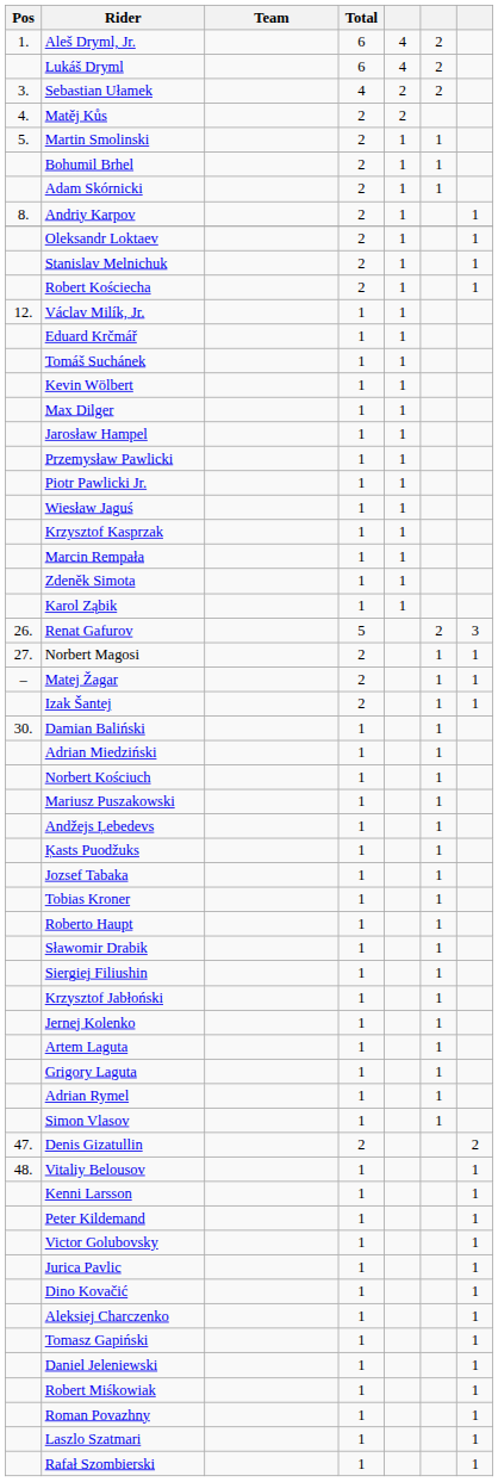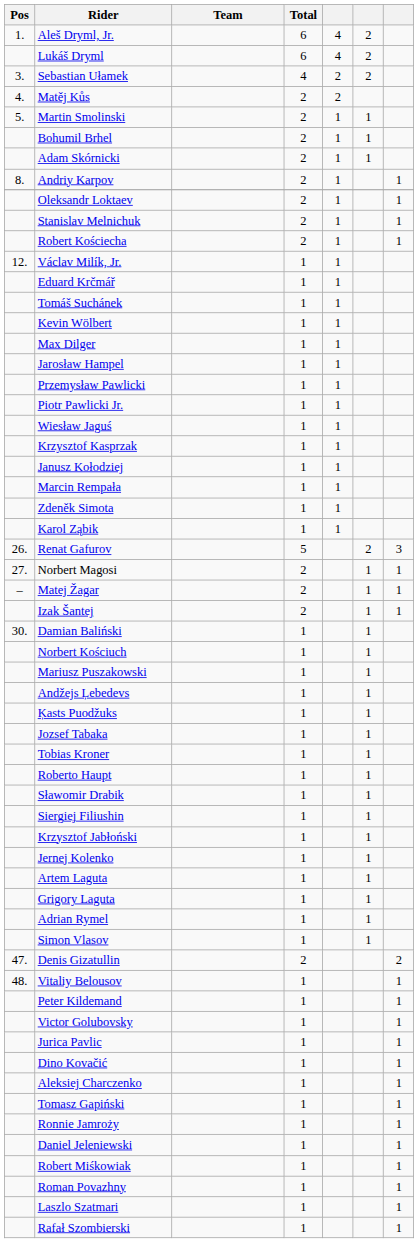+ row: Janusz Kołodziej | 1 | 1
- row: Adrian Miedziński | 1 | 1
- row: Kenni Larsson | 1 | 1
+ row: Ronnie Jamroży | 1 | 1
